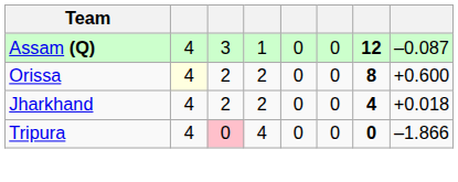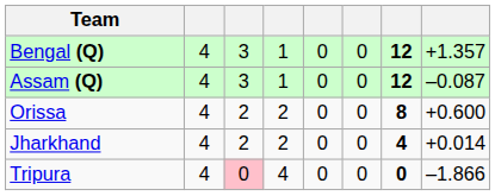+ row: Bengal (Q) | 4 | 3 | 1 | 0 | 0 | 12 | +1.357
Orissa | column 2: lightyellow background -> no background
Jharkhand | column 8: +0.018 -> +0.014
